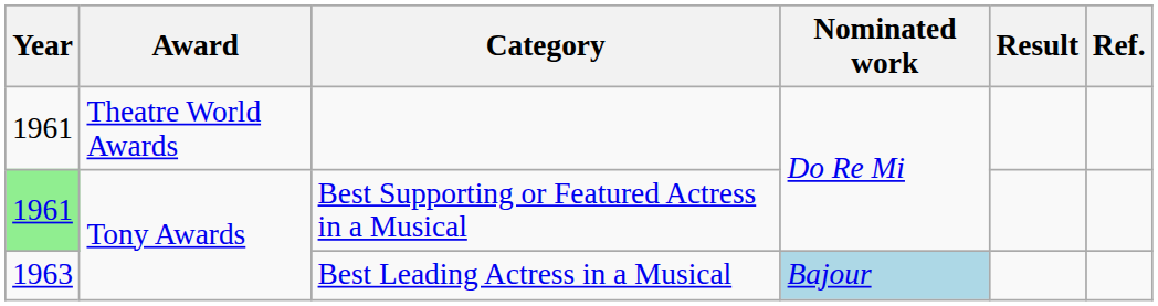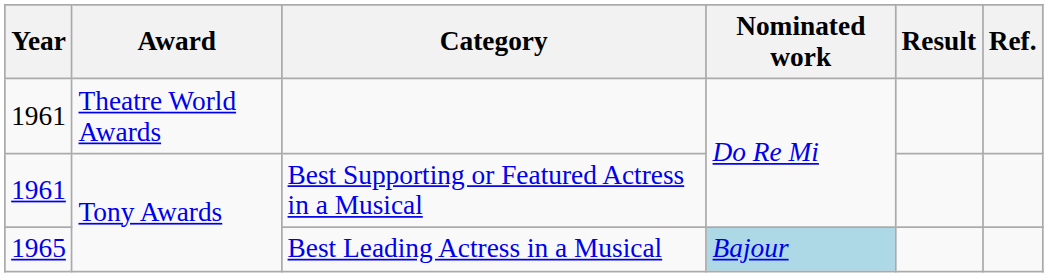Best Supporting or Featured Actress in a Musical | Year: lightgreen background -> no background
Best Leading Actress in a Musical | Year: 1963 -> 1965
